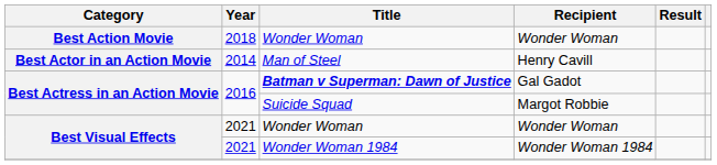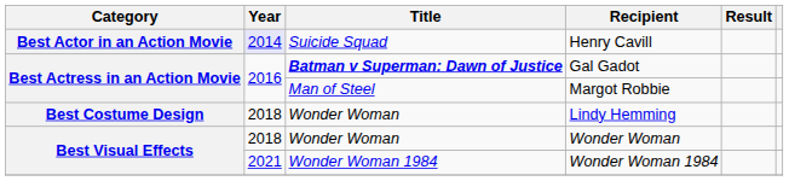- row: Best Action Movie | 2018 | Wonder Woman | Wonder Woman
Henry Cavill | Year: no background -> lavender background
Henry Cavill | Title: Man of Steel -> Suicide Squad
Margot Robbie | Title: Suicide Squad -> Man of Steel
+ row: Best Costume Design | 2018 | Wonder Woman | Lindy Hemming
Best Visual Effects / Wonder Woman | Year: 2021 -> 2018
